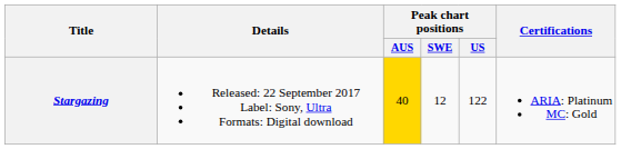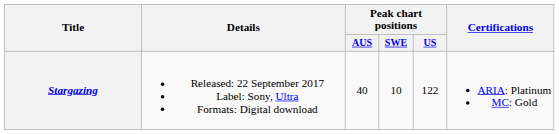Stargazing | Peak chart positions / AUS: gold background -> no background
Stargazing | Peak chart positions / SWE: 12 -> 10
